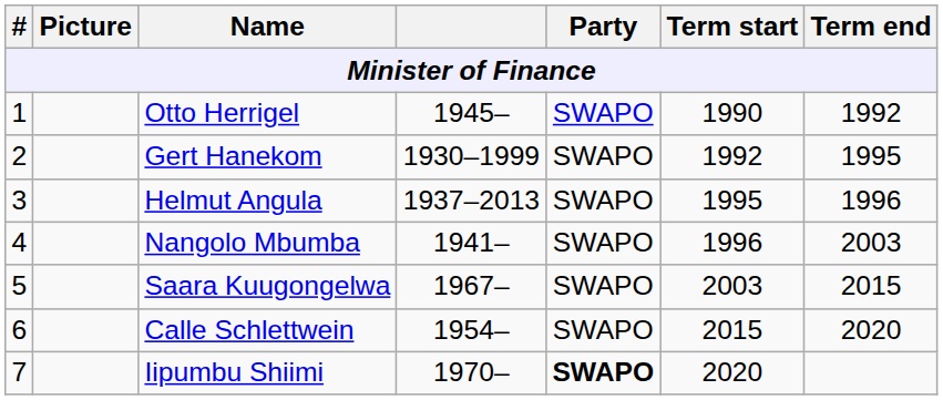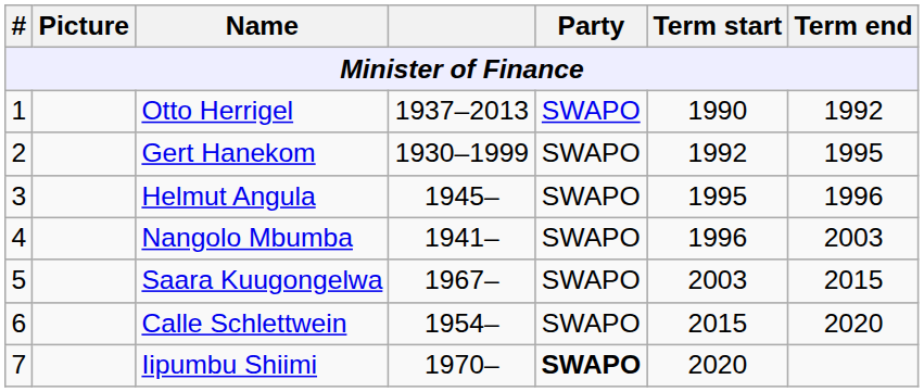Otto Herrigel | column 4: 1945– -> 1937–2013
Helmut Angula | column 4: 1937–2013 -> 1945–
